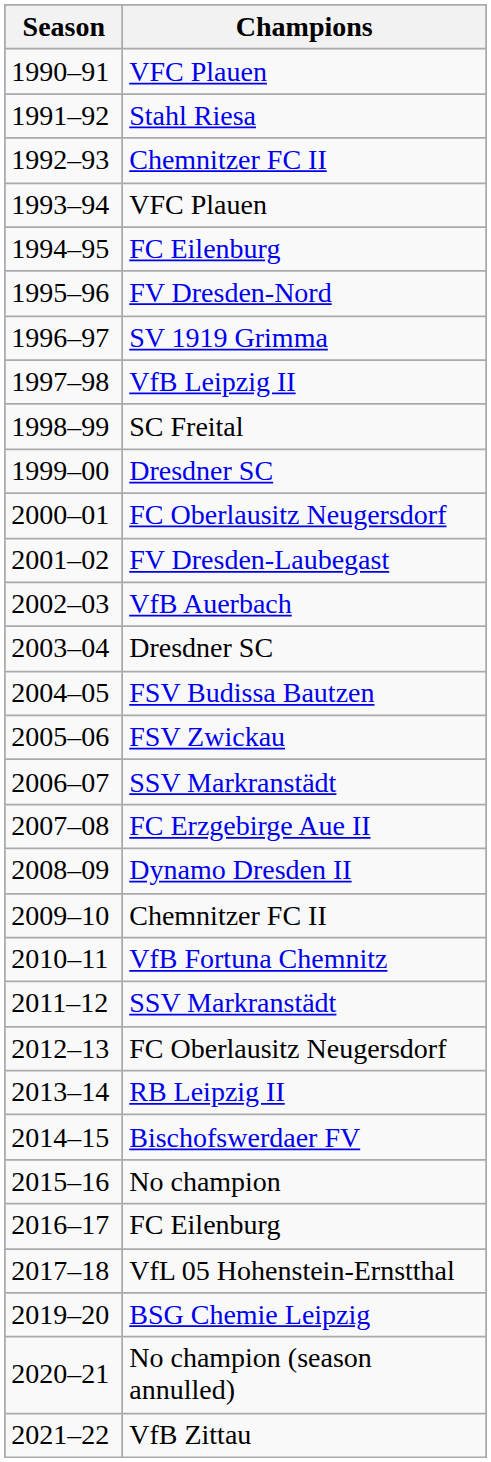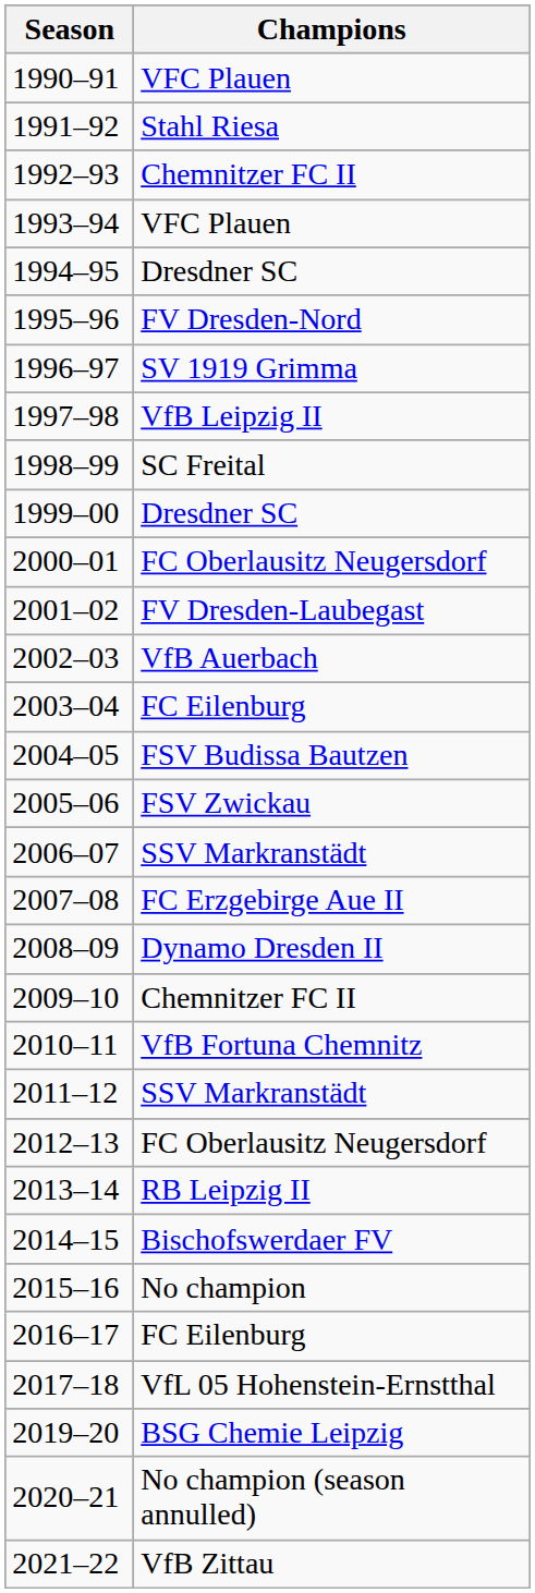1994–95 | Champions: FC Eilenburg -> Dresdner SC
2003–04 | Champions: Dresdner SC -> FC Eilenburg
